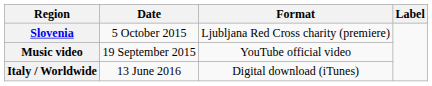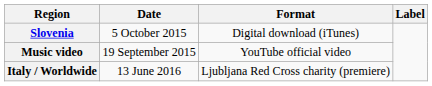Slovenia | Format: Ljubljana Red Cross charity (premiere) -> Digital download (iTunes)
Italy / Worldwide | Format: Digital download (iTunes) -> Ljubljana Red Cross charity (premiere)
